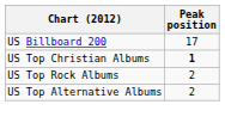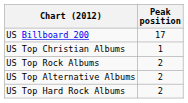US Top Christian Albums | Peak position: bold -> normal
+ row: US Top Hard Rock Albums | 2
